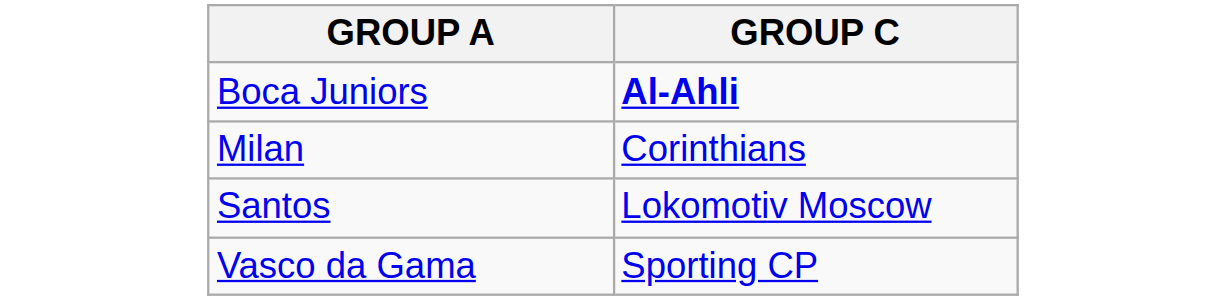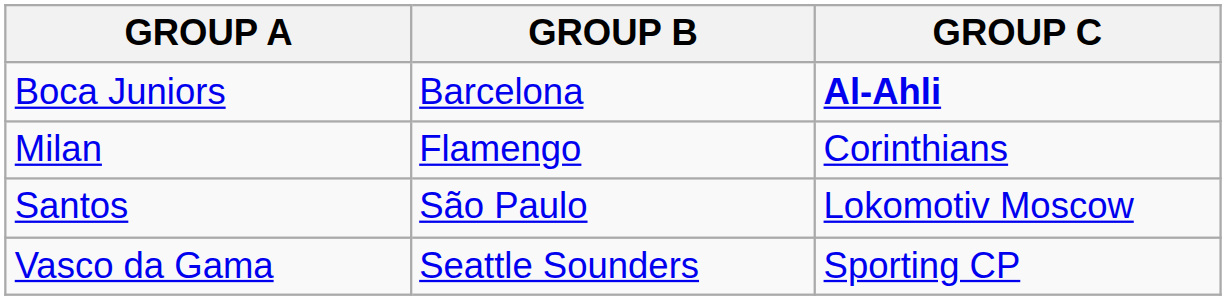+ column: GROUP B | Barcelona | Flamengo | São Paulo | Seattle Sounders
